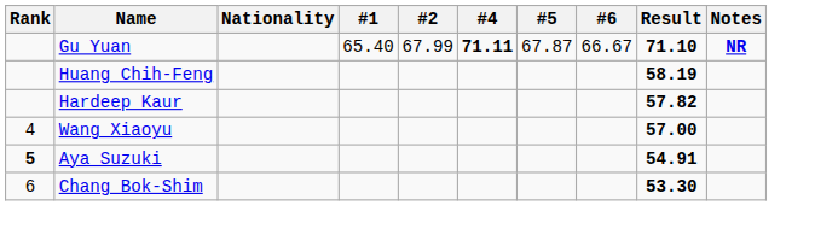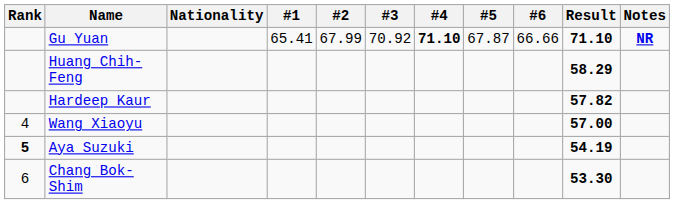+ column: #3 | 70.92
Gu Yuan | #1: 65.40 -> 65.41
Gu Yuan | #4: 71.11 -> 71.10
Gu Yuan | #6: 66.67 -> 66.66
Huang Chih-Feng | Result: 58.19 -> 58.29
Aya Suzuki | Result: 54.91 -> 54.19
